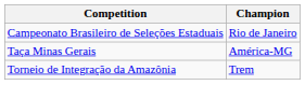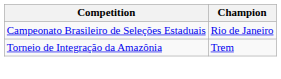- row: Taça Minas Gerais | América-MG
